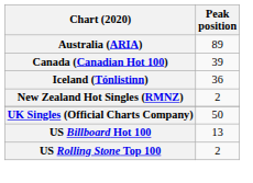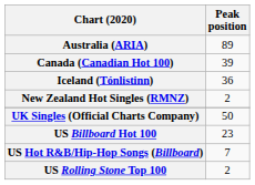US Billboard Hot 100 | Peak position: 13 -> 23
+ row: US Hot R&B/Hip-Hop Songs (Billboard) | 7
